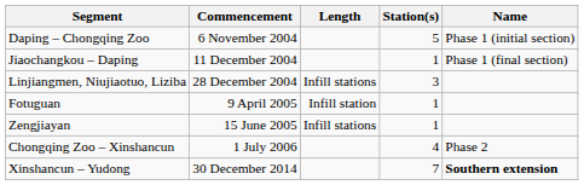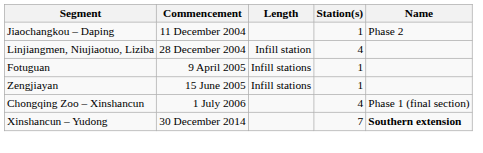- row: Daping – Chongqing Zoo | 6 November 2004 | 5 | Phase 1 (initial section)
Jiaochangkou – Daping | Name: Phase 1 (final section) -> Phase 2
Linjiangmen, Niujiaotuo, Liziba | Length: Infill stations -> Infill station
Linjiangmen, Niujiaotuo, Liziba | Station(s): 3 -> 4
Fotuguan | Length: Infill station -> Infill stations
Chongqing Zoo – Xinshancun | Name: Phase 2 -> Phase 1 (final section)
